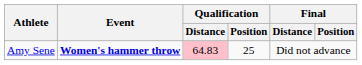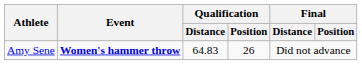Amy Sene | Qualification / Distance: pink background -> no background
Amy Sene | Qualification / Position: 25 -> 26
